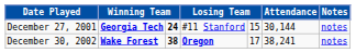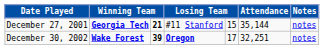December 27, 2001 | column 3: 24 -> 21
December 27, 2001 | Attendance: 30,144 -> 35,144
December 30, 2002 | column 3: 38 -> 39
December 30, 2002 | Attendance: 38,241 -> 32,251
